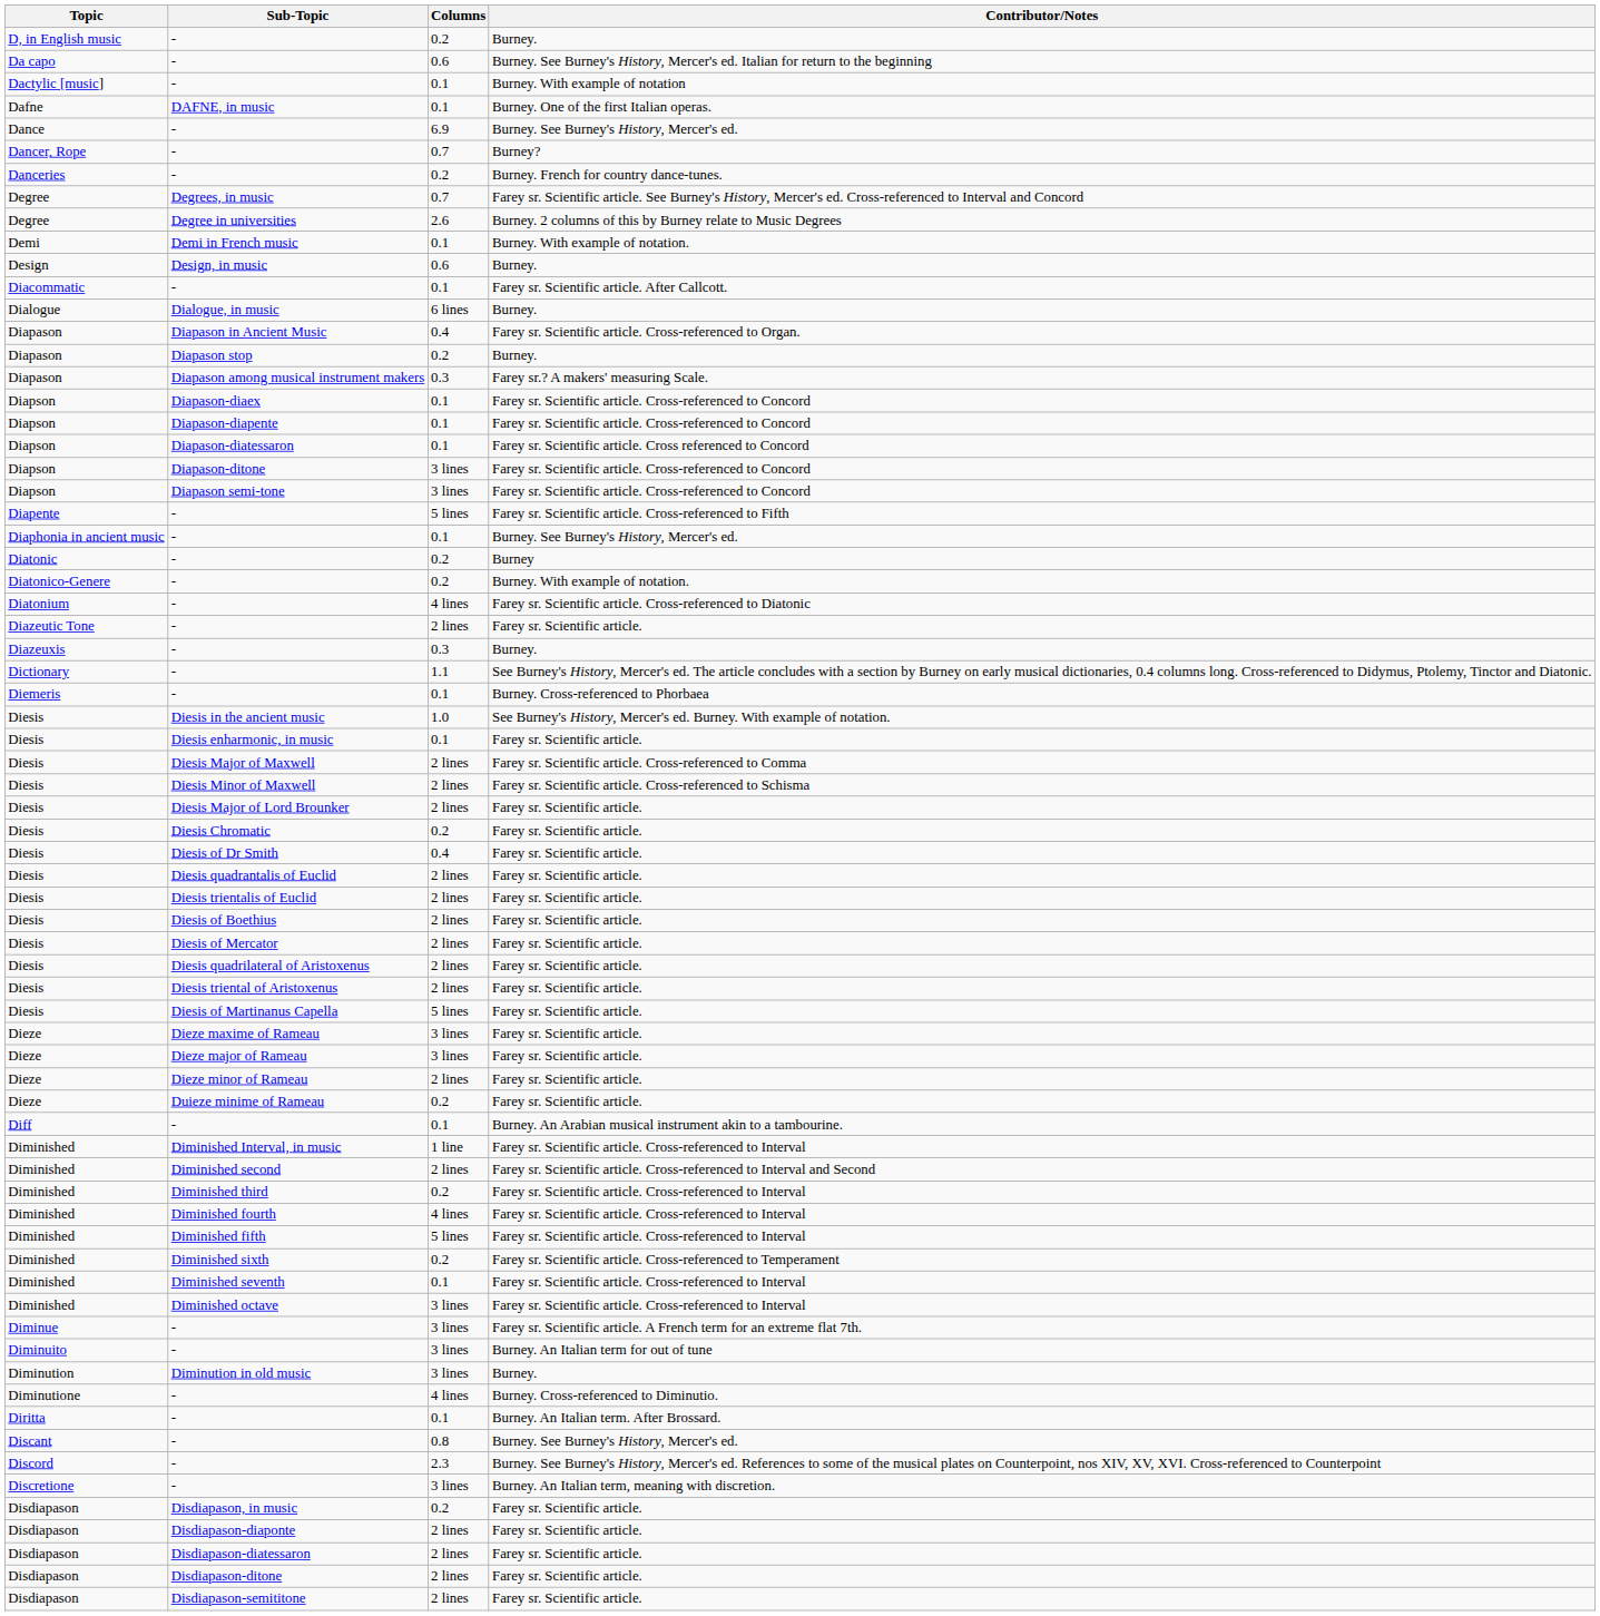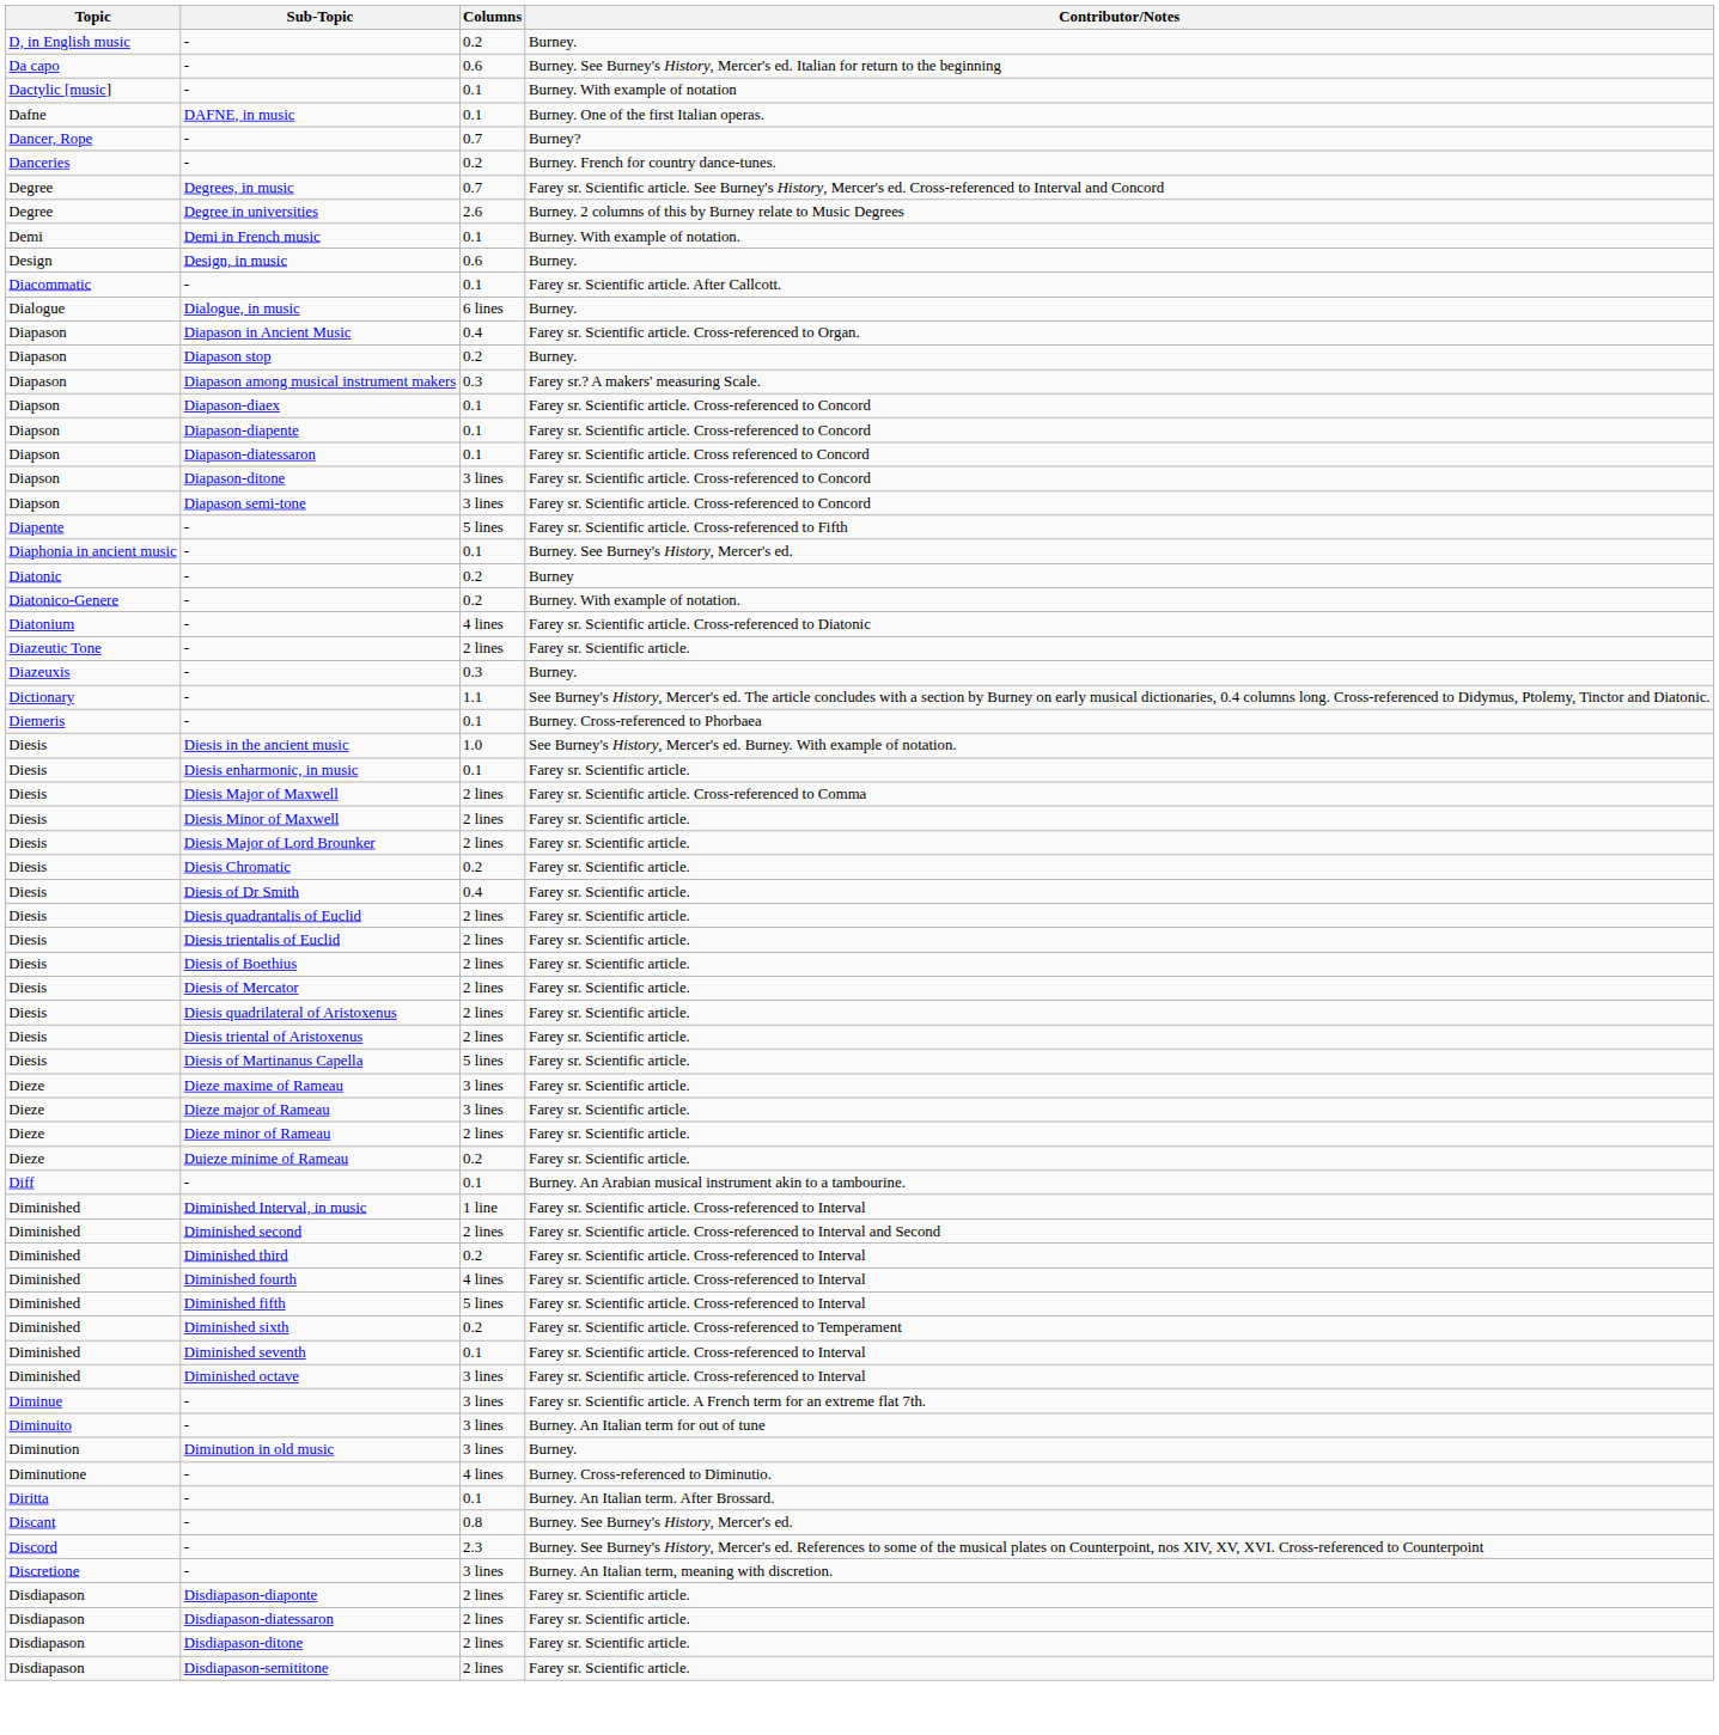- row: Dance | - | 6.9 | Burney. See Burney's History, Mercer's ed.
Diesis Minor of Maxwell | Contributor/Notes: Farey sr. Scientific article. Cross-referenced to Schisma -> Farey sr. Scientific article.
- row: Disdiapason | Disdiapason, in music | 0.2 | Farey sr. Scientific article.
